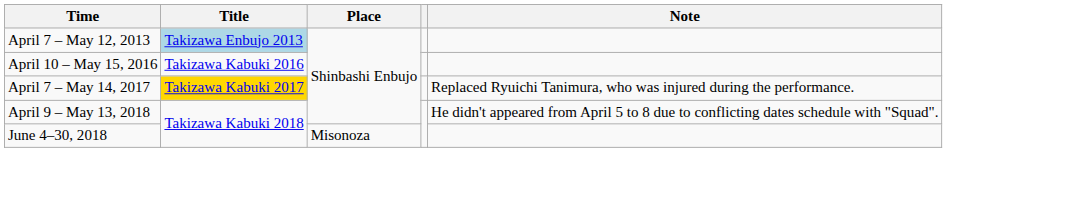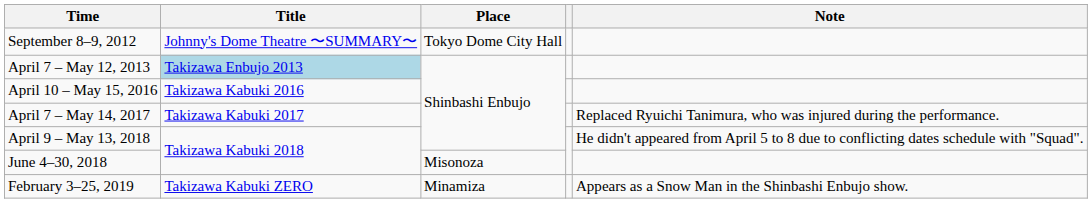+ row: September 8–9, 2012 | Johnny's Dome Theatre 〜SUMMARY〜 | Tokyo Dome City Hall
April 7 – May 14, 2017 | Title: gold background -> no background
+ row: February 3–25, 2019 | Takizawa Kabuki ZERO | Minamiza | Appears as a Snow Man in the Shinbashi Enbujo show.
